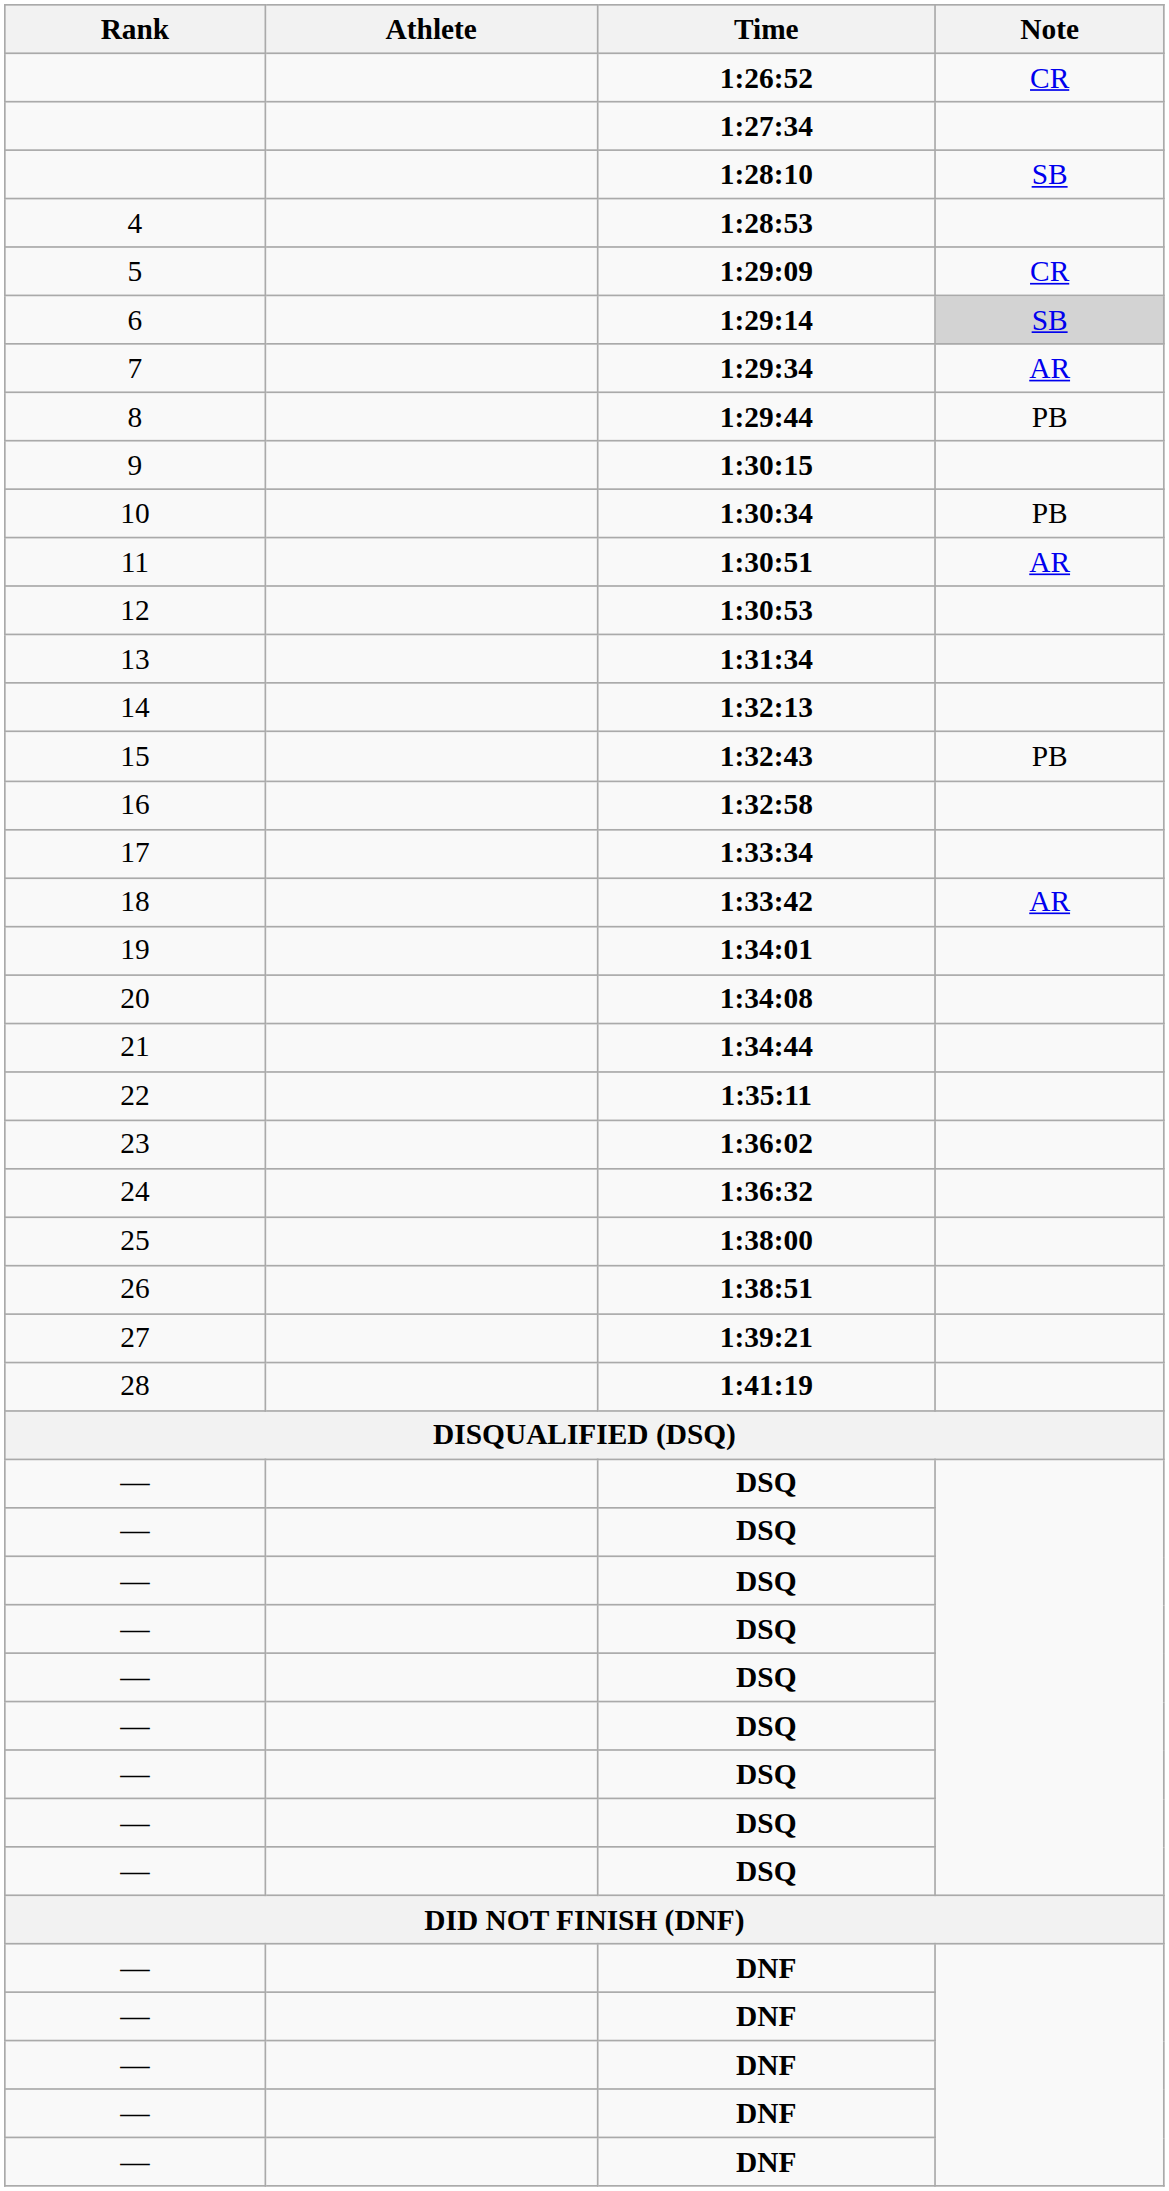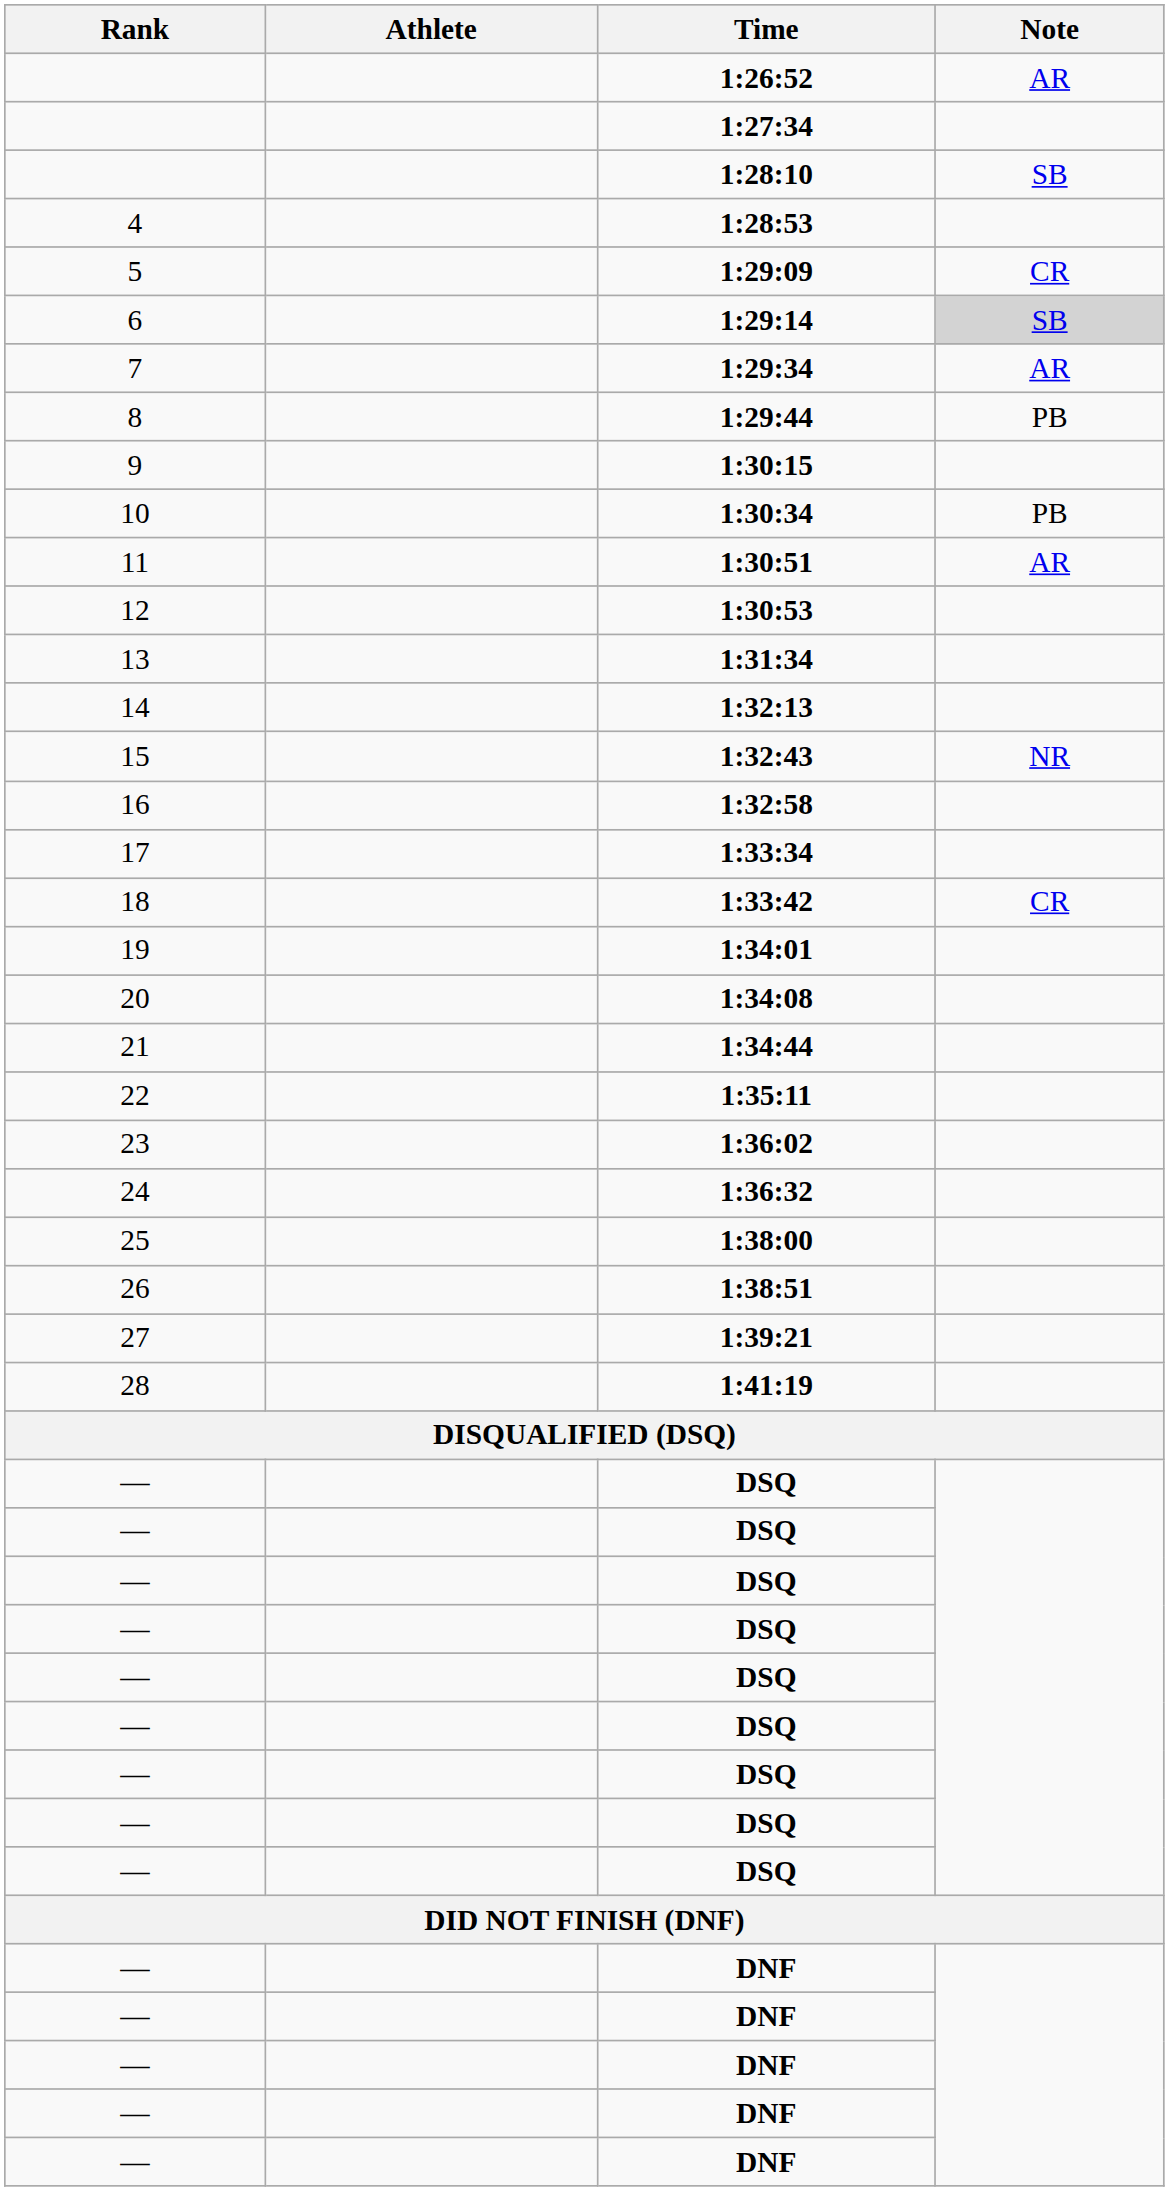1:26:52 | Note: CR -> AR
1:32:43 | Note: PB -> NR
1:33:42 | Note: AR -> CR
